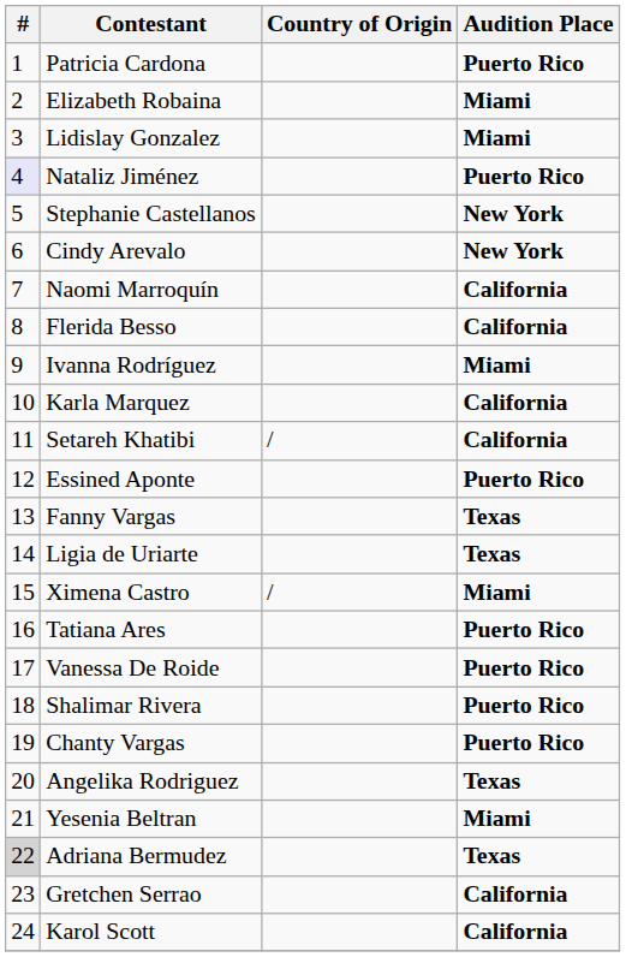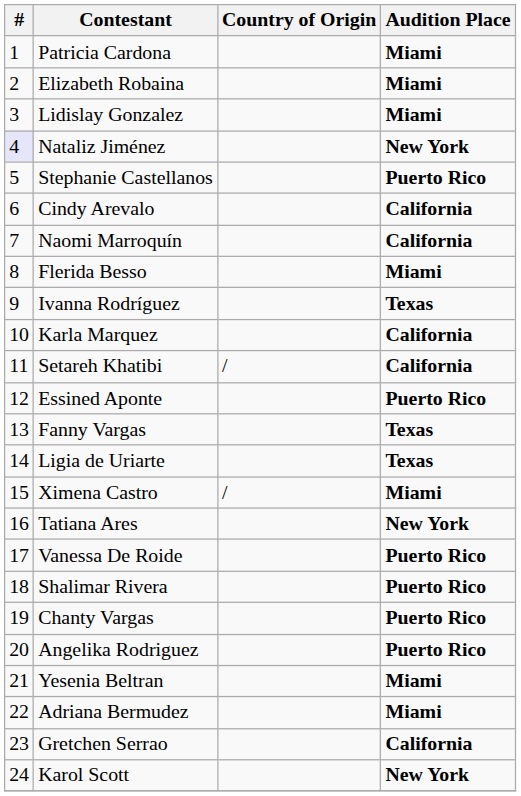Patricia Cardona | Audition Place: Puerto Rico -> Miami
Nataliz Jiménez | Audition Place: Puerto Rico -> New York
Stephanie Castellanos | Audition Place: New York -> Puerto Rico
Cindy Arevalo | Audition Place: New York -> California
Flerida Besso | Audition Place: California -> Miami
Ivanna Rodríguez | Audition Place: Miami -> Texas
Tatiana Ares | Audition Place: Puerto Rico -> New York
Angelika Rodriguez | Audition Place: Texas -> Puerto Rico
Adriana Bermudez | #: lightgrey background -> no background
Adriana Bermudez | Audition Place: Texas -> Miami
Karol Scott | Audition Place: California -> New York
